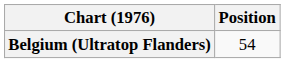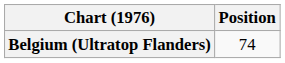Belgium (Ultratop Flanders) | Position: 54 -> 74
